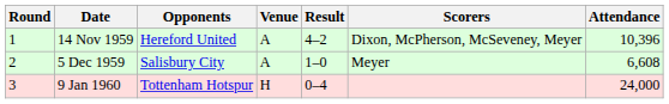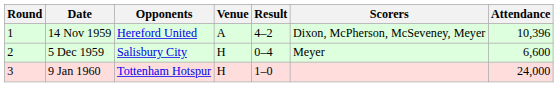5 Dec 1959 | Venue: A -> H
5 Dec 1959 | Result: 1–0 -> 0–4
5 Dec 1959 | Attendance: 6,608 -> 6,600
9 Jan 1960 | Result: 0–4 -> 1–0
